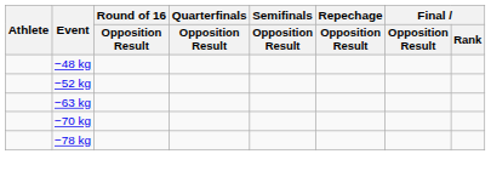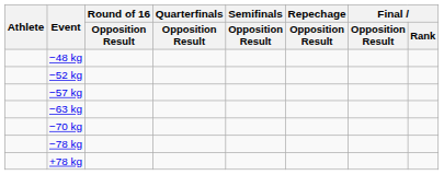+ row: −57 kg
+ row: +78 kg
